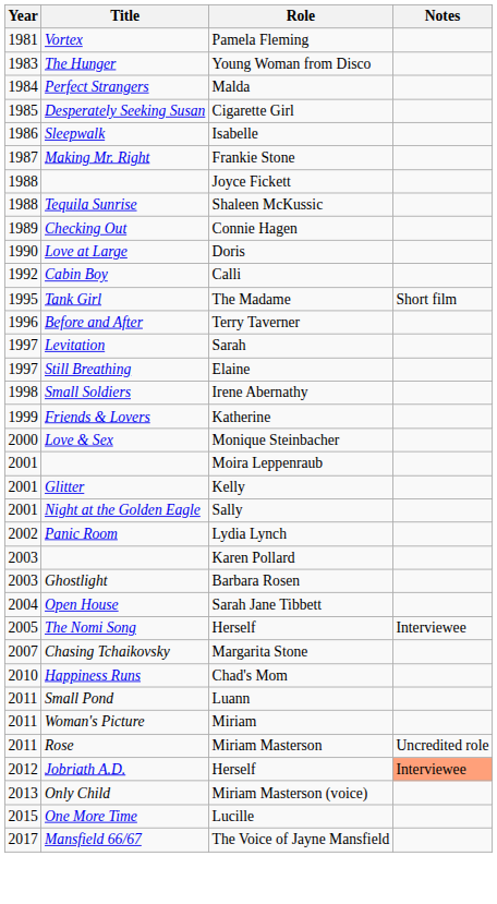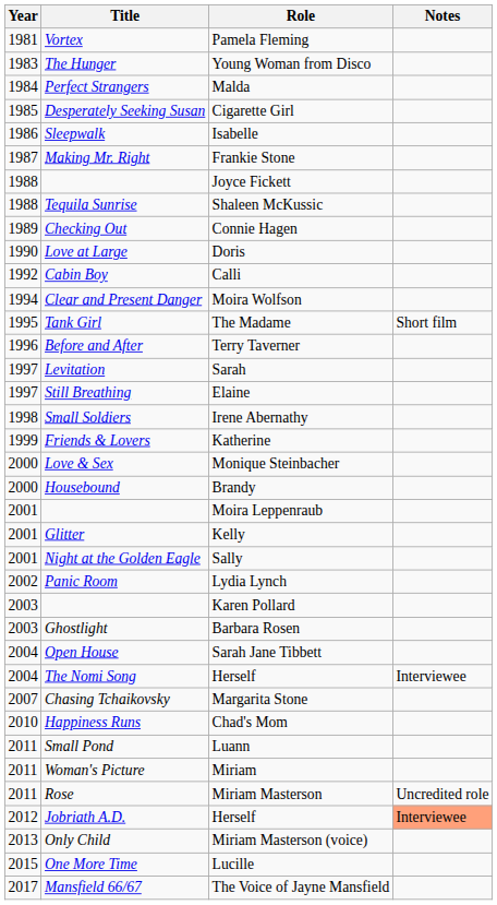+ row: 1994 | Clear and Present Danger | Moira Wolfson
+ row: 2000 | Housebound | Brandy
The Nomi Song / Herself | Year: 2005 -> 2004
